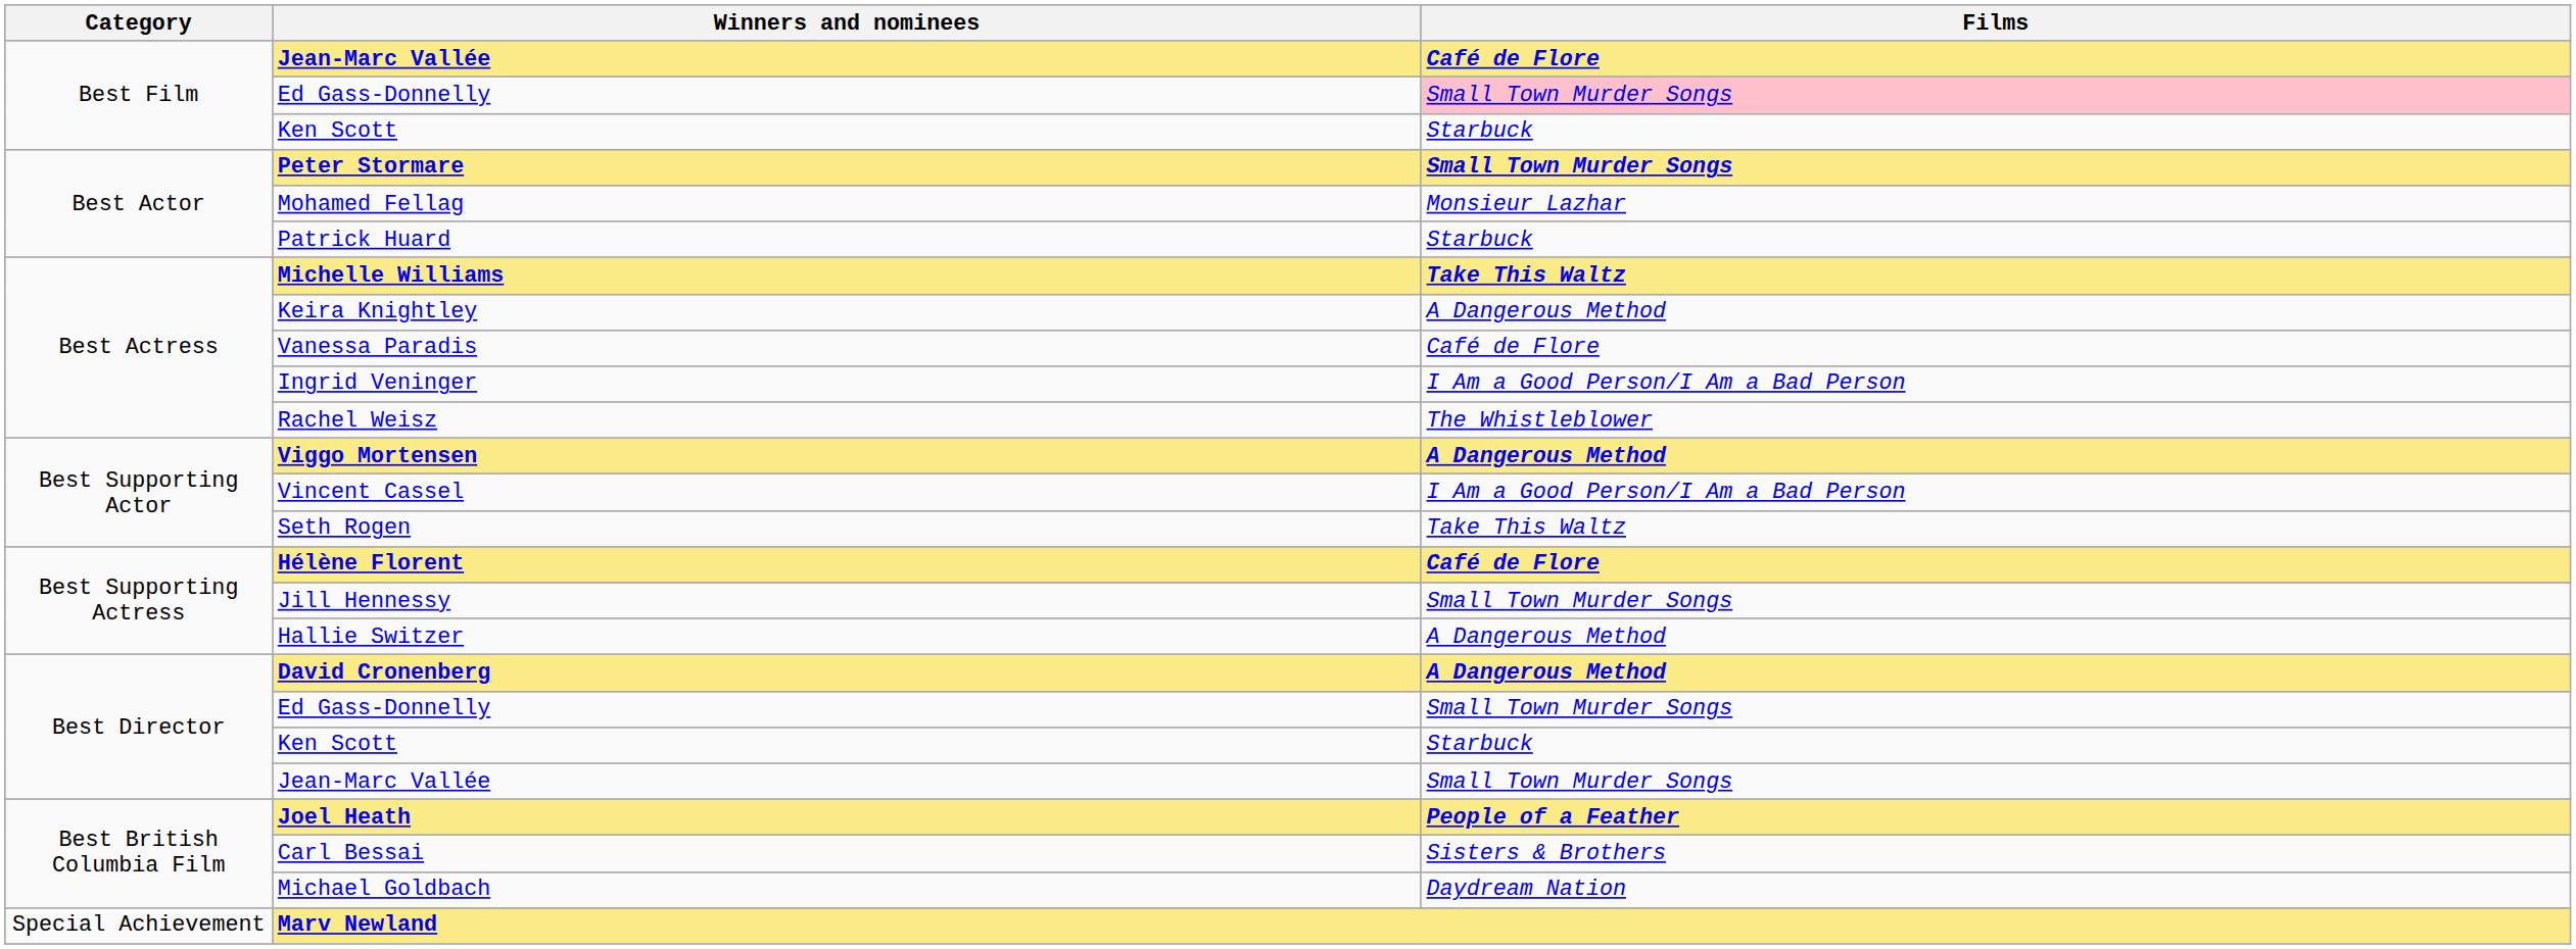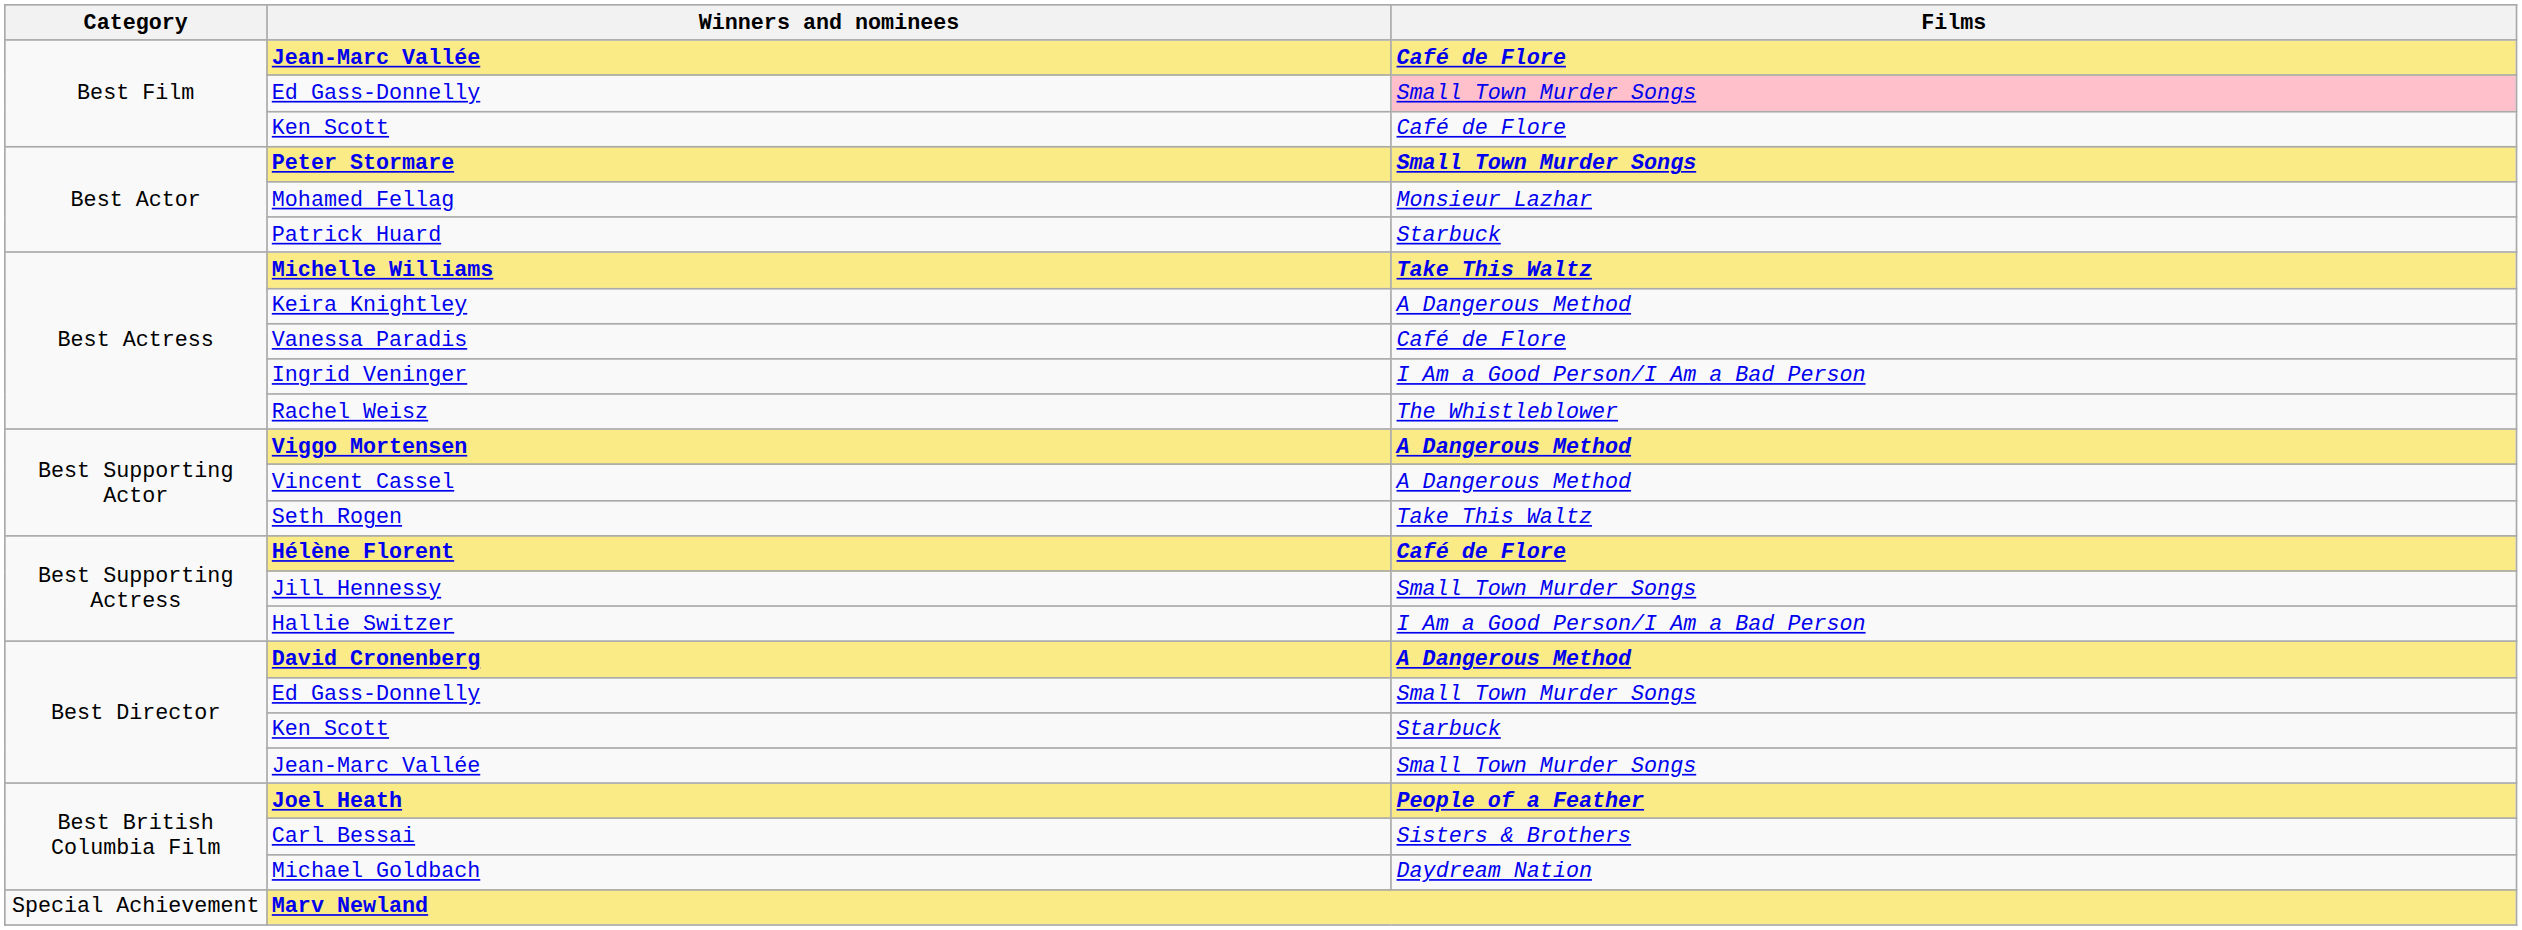Best Film / Ken Scott | Films: Starbuck -> Café de Flore
Vincent Cassel | Films: I Am a Good Person/I Am a Bad Person -> A Dangerous Method
Hallie Switzer | Films: A Dangerous Method -> I Am a Good Person/I Am a Bad Person
